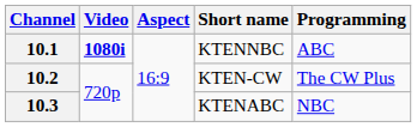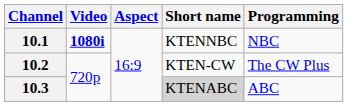10.1 | Programming: ABC -> NBC
10.3 | Short name: no background -> lightgrey background
10.3 | Programming: NBC -> ABC
